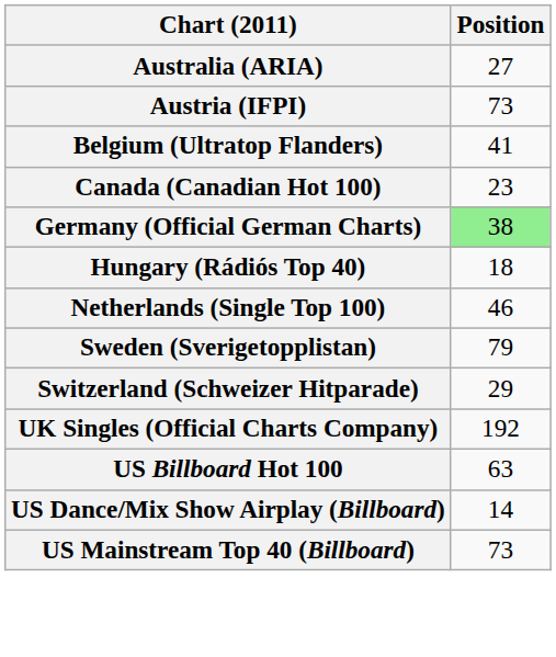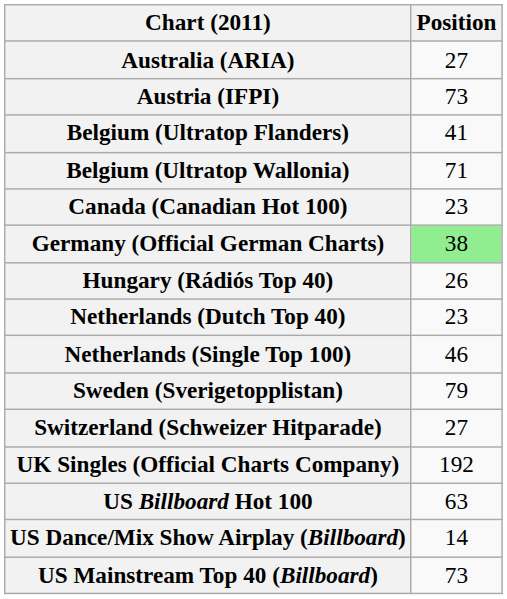+ row: Belgium (Ultratop Wallonia) | 71
Hungary (Rádiós Top 40) | Position: 18 -> 26
+ row: Netherlands (Dutch Top 40) | 23
Switzerland (Schweizer Hitparade) | Position: 29 -> 27
